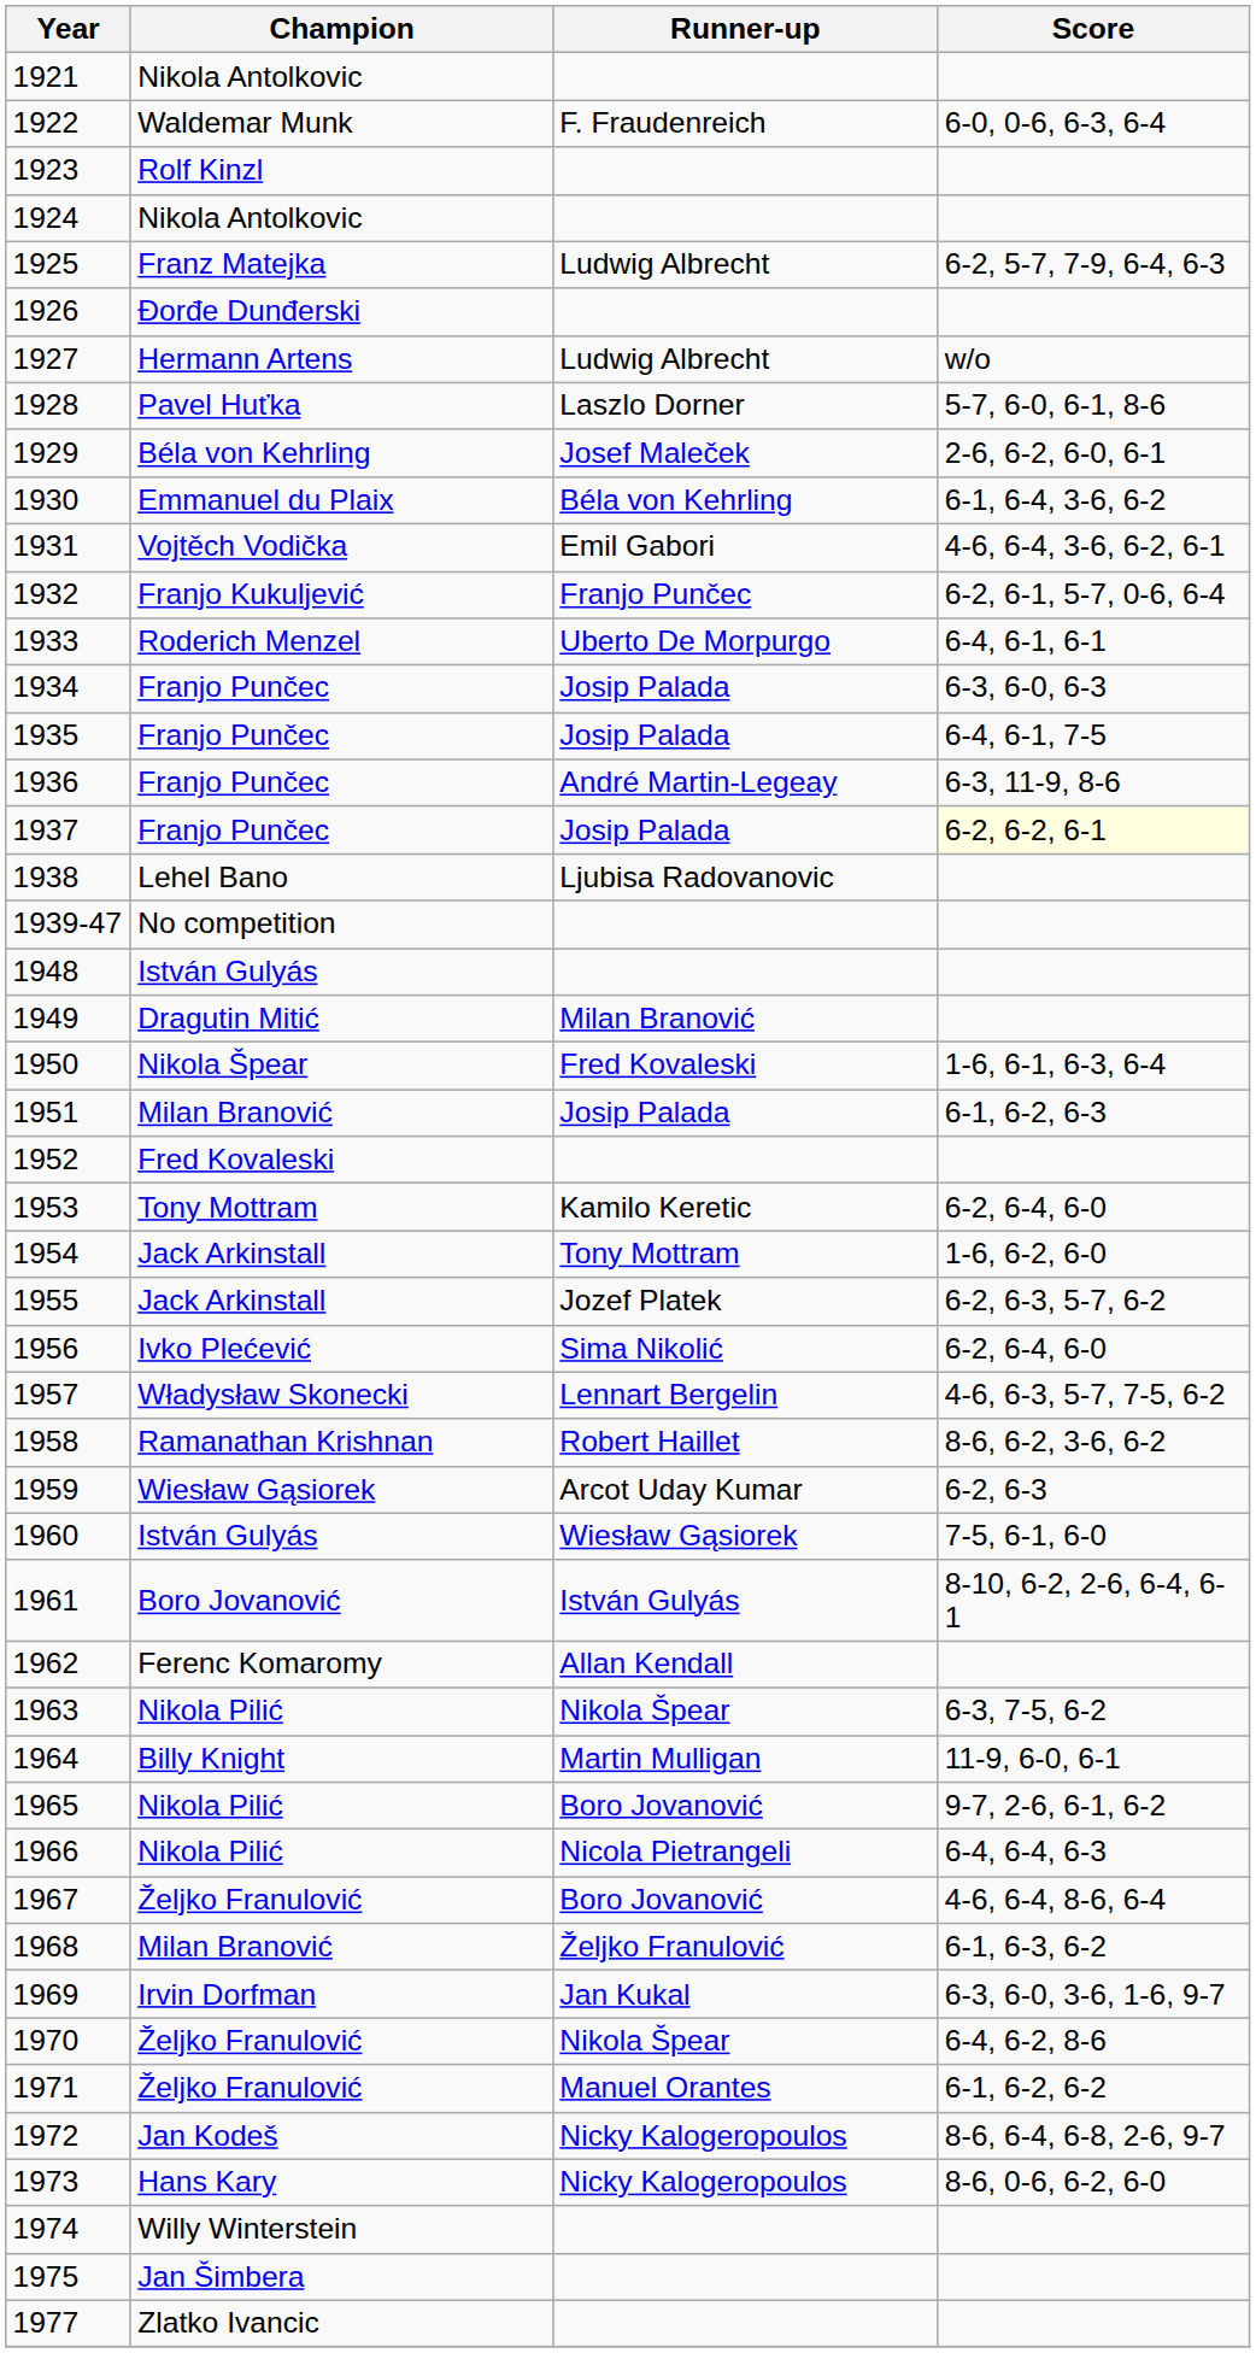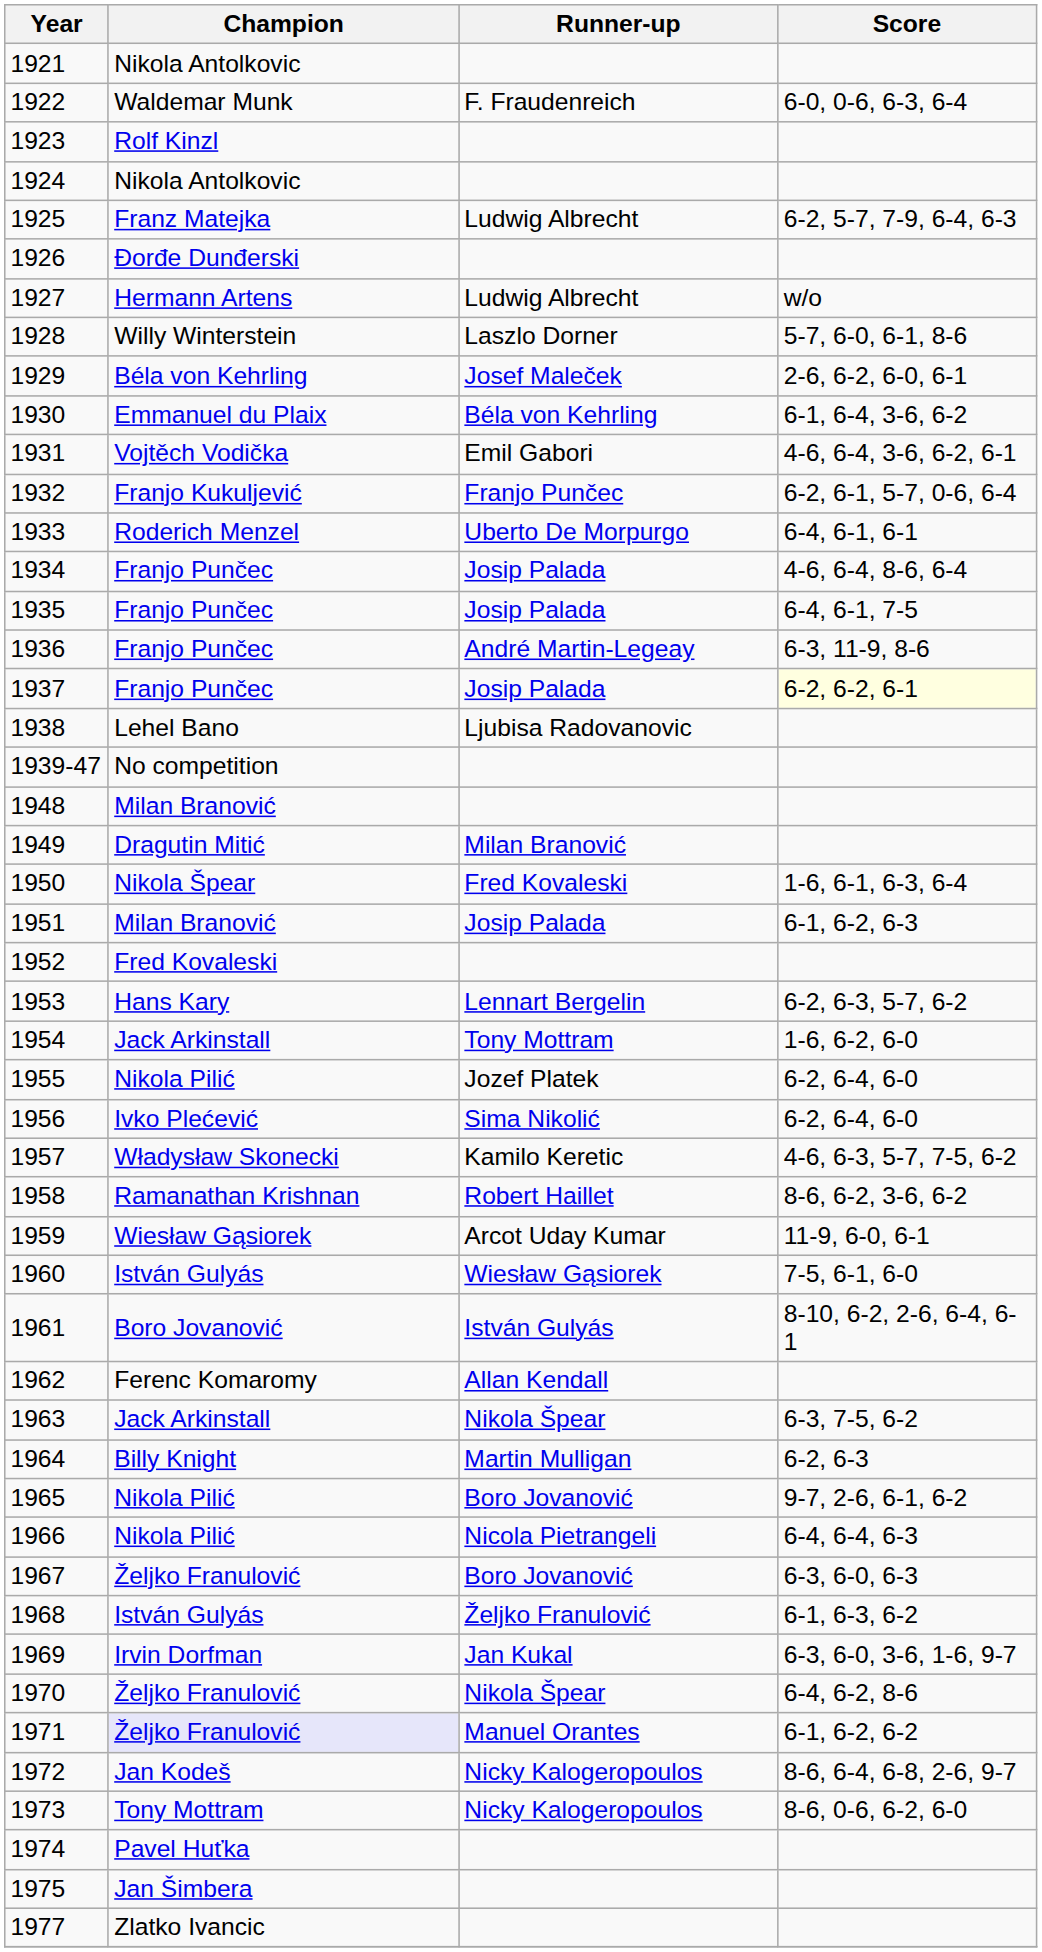1928 | Champion: Pavel Huťka -> Willy Winterstein
1934 | Score: 6-3, 6-0, 6-3 -> 4-6, 6-4, 8-6, 6-4
1948 | Champion: István Gulyás -> Milan Branović
1953 | Champion: Tony Mottram -> Hans Kary
1953 | Runner-up: Kamilo Keretic -> Lennart Bergelin
1953 | Score: 6-2, 6-4, 6-0 -> 6-2, 6-3, 5-7, 6-2
1955 | Champion: Jack Arkinstall -> Nikola Pilić
1955 | Score: 6-2, 6-3, 5-7, 6-2 -> 6-2, 6-4, 6-0
1957 | Runner-up: Lennart Bergelin -> Kamilo Keretic
1959 | Score: 6-2, 6-3 -> 11-9, 6-0, 6-1
1963 | Champion: Nikola Pilić -> Jack Arkinstall
1964 | Score: 11-9, 6-0, 6-1 -> 6-2, 6-3
1967 | Score: 4-6, 6-4, 8-6, 6-4 -> 6-3, 6-0, 6-3
1968 | Champion: Milan Branović -> István Gulyás
1971 | Champion: no background -> lavender background
1973 | Champion: Hans Kary -> Tony Mottram
1974 | Champion: Willy Winterstein -> Pavel Huťka
